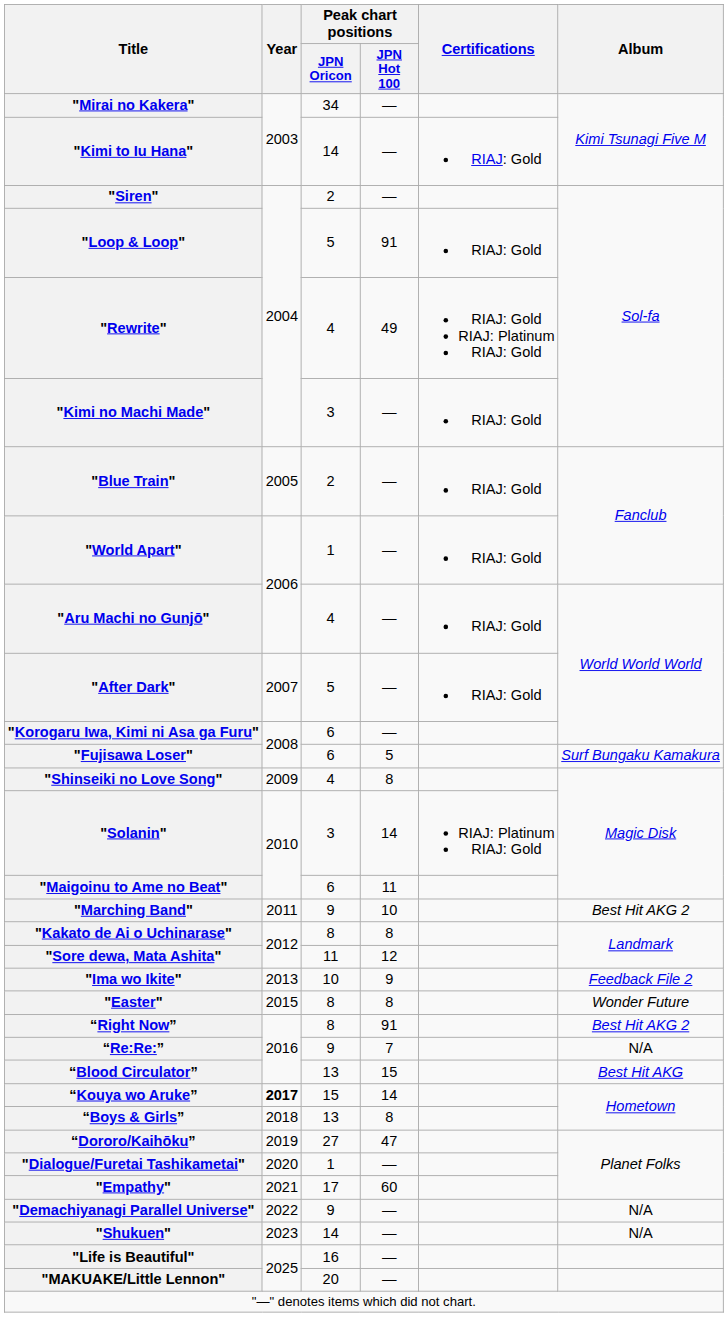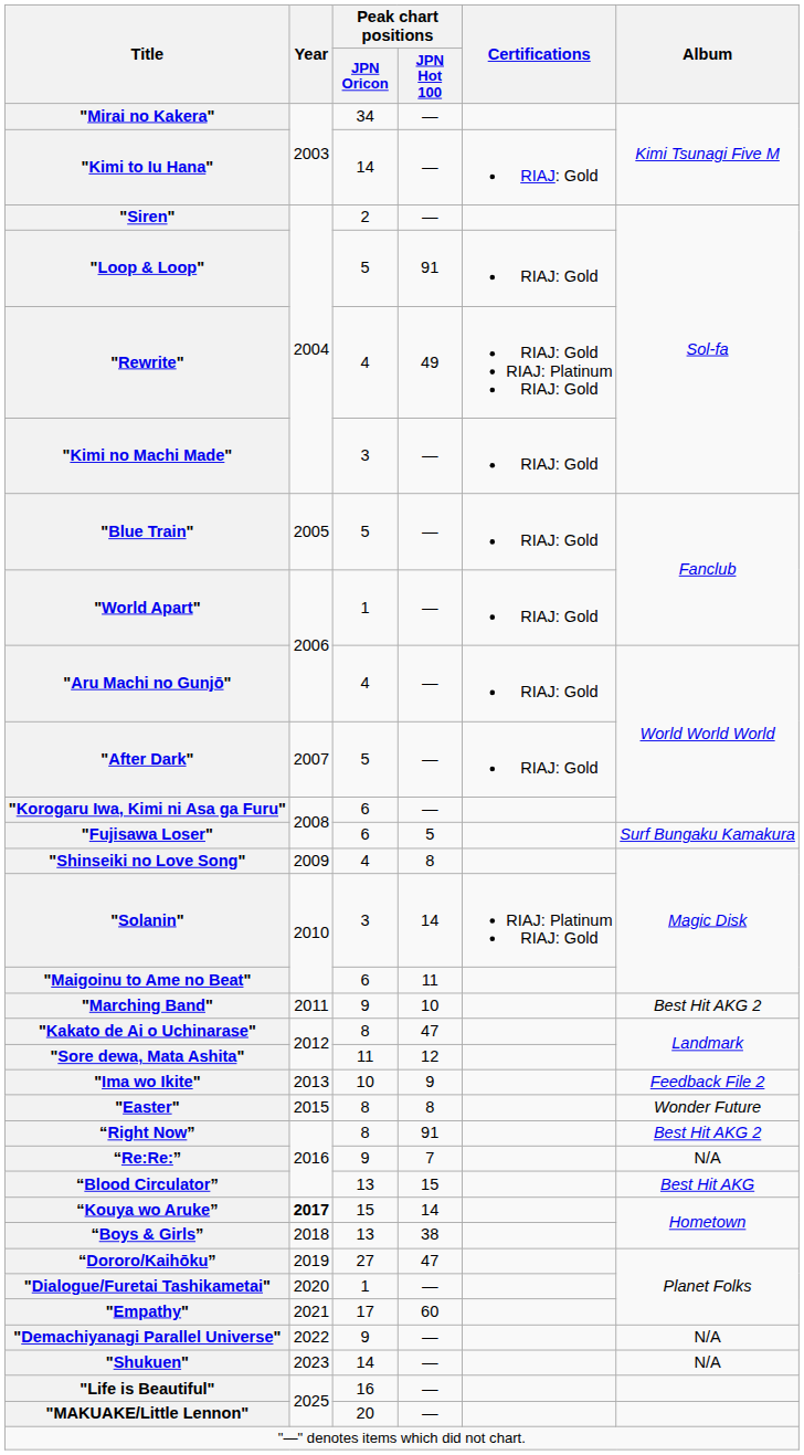"Blue Train" | Peak chart positions / JPN Oricon: 2 -> 5
"Kakato de Ai o Uchinarase" | Peak chart positions / JPN Hot 100: 8 -> 47
“Boys & Girls” | Peak chart positions / JPN Hot 100: 8 -> 38
